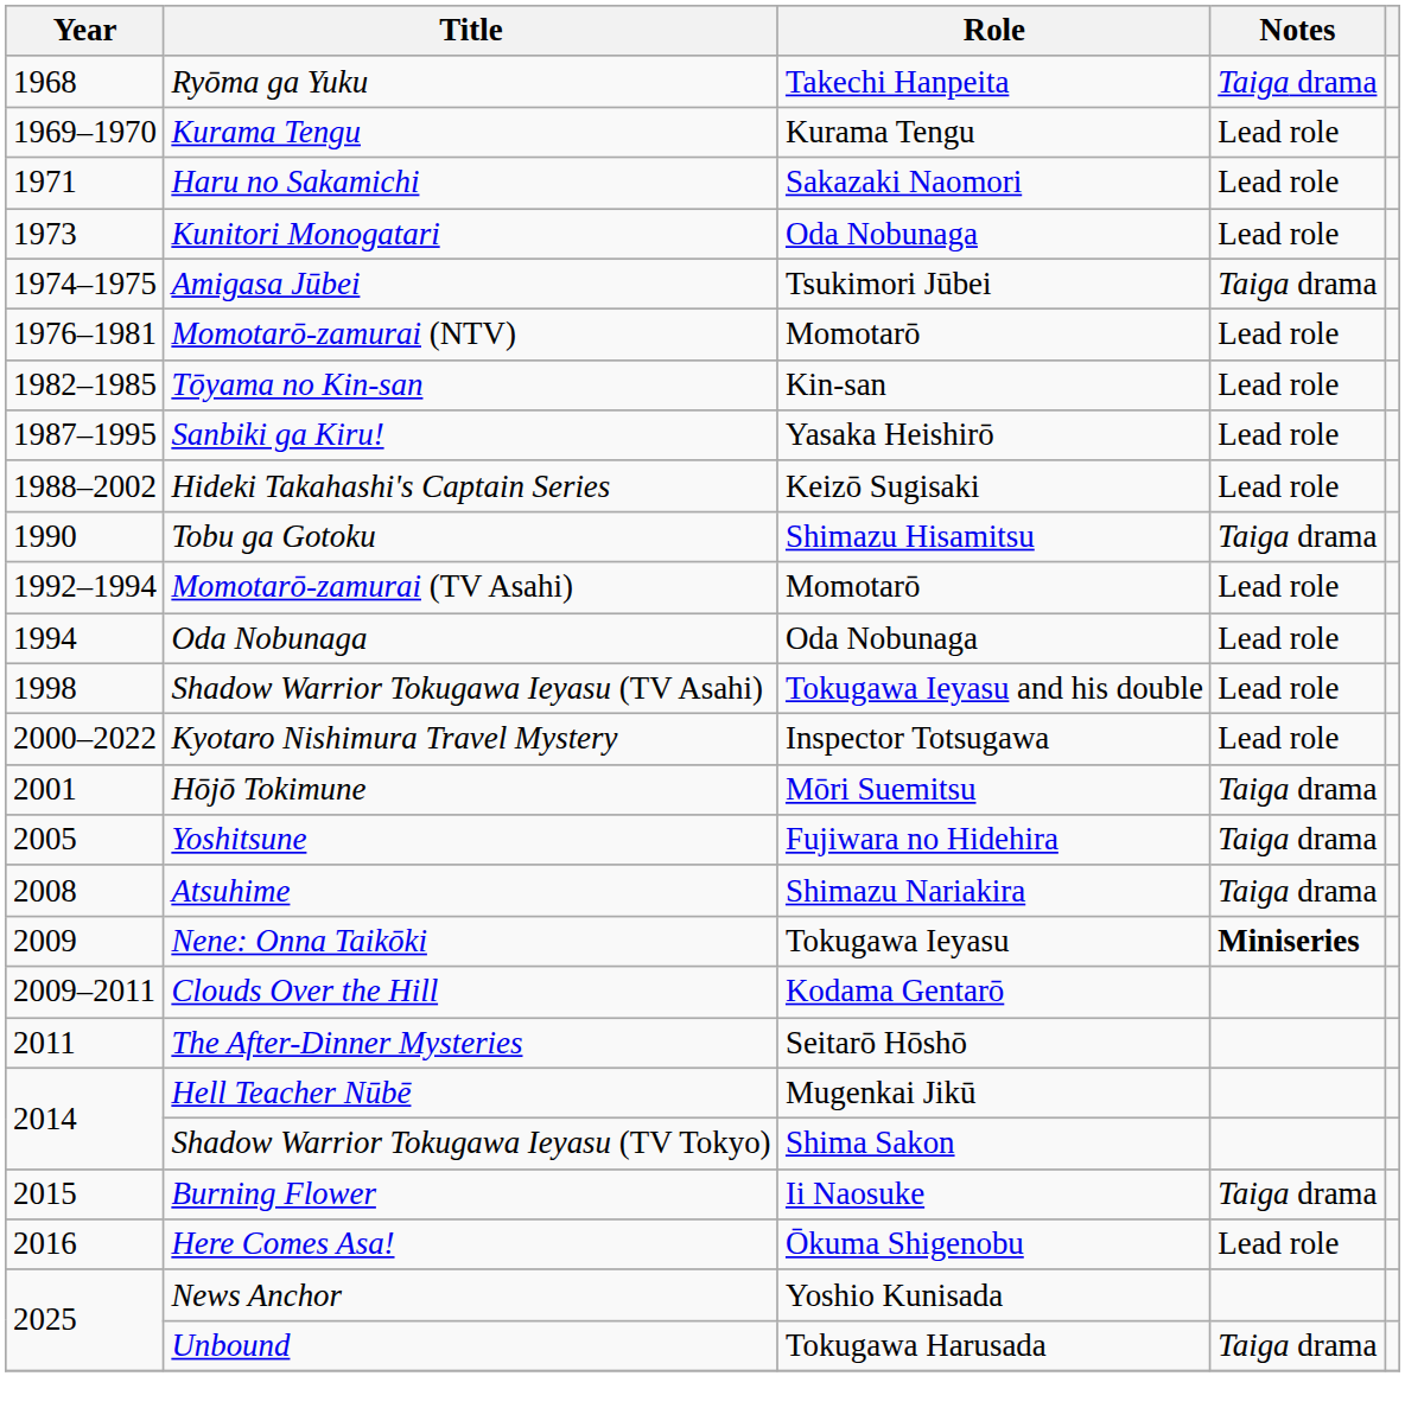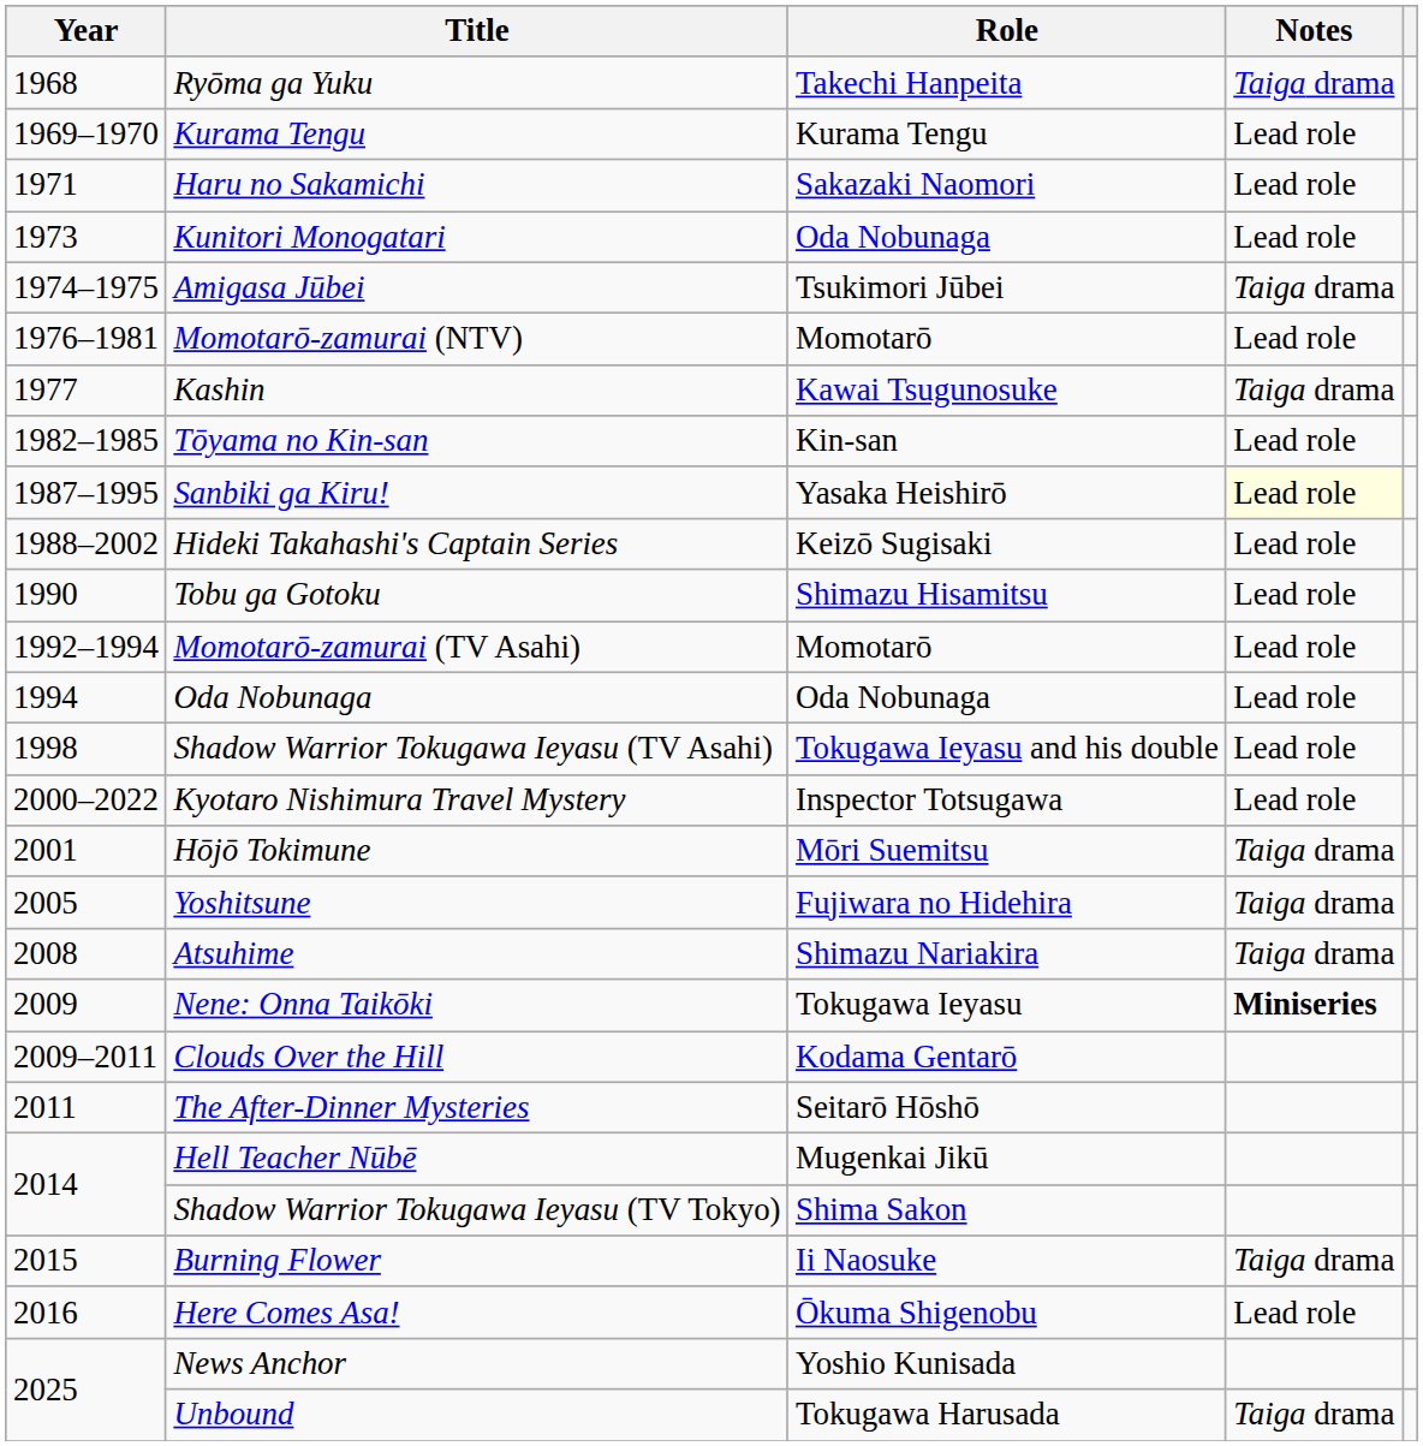+ row: 1977 | Kashin | Kawai Tsugunosuke | Taiga drama
Sanbiki ga Kiru! | Notes: no background -> lightyellow background
Tobu ga Gotoku | Notes: Taiga drama -> Lead role
